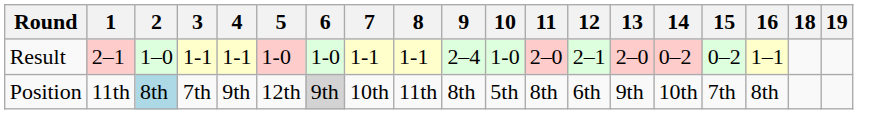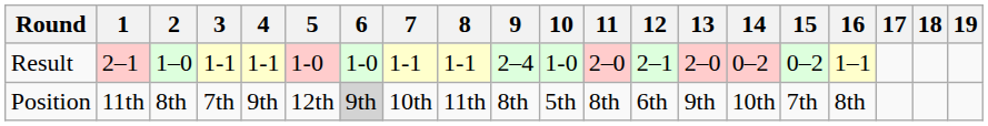+ column: 17
Position | 2: lightblue background -> no background
